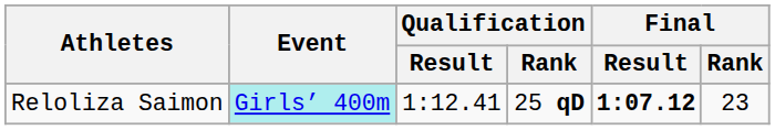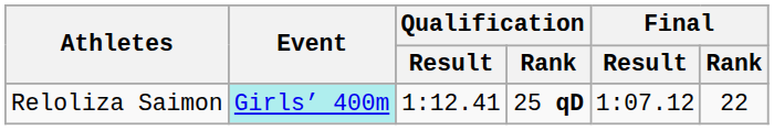Reloliza Saimon | Final / Result: bold -> normal
Reloliza Saimon | Final / Rank: 23 -> 22
